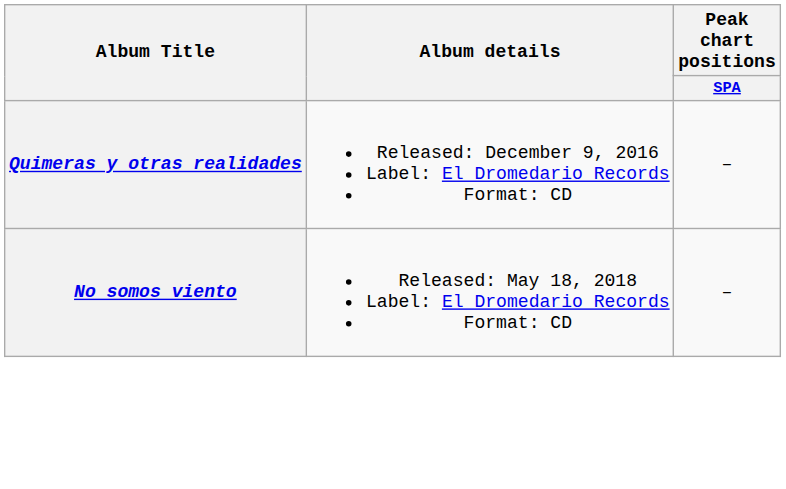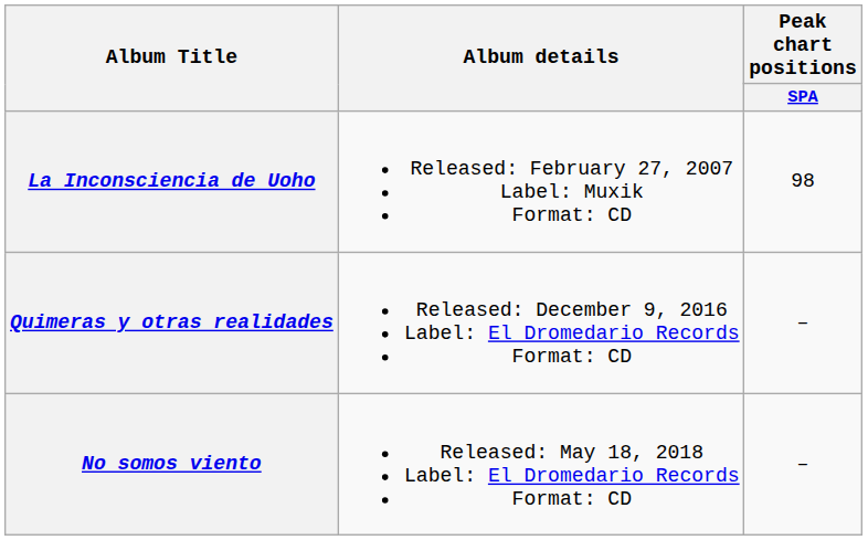+ row: La Inconsciencia de Uoho | Released: February 27, 2007 Label: Muxik Format: CD | 98
